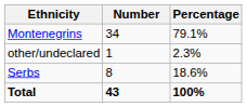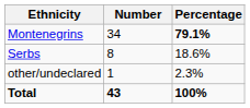Montenegrins | Percentage: normal -> bold
rows swapped: Serbs <-> other/undeclared
